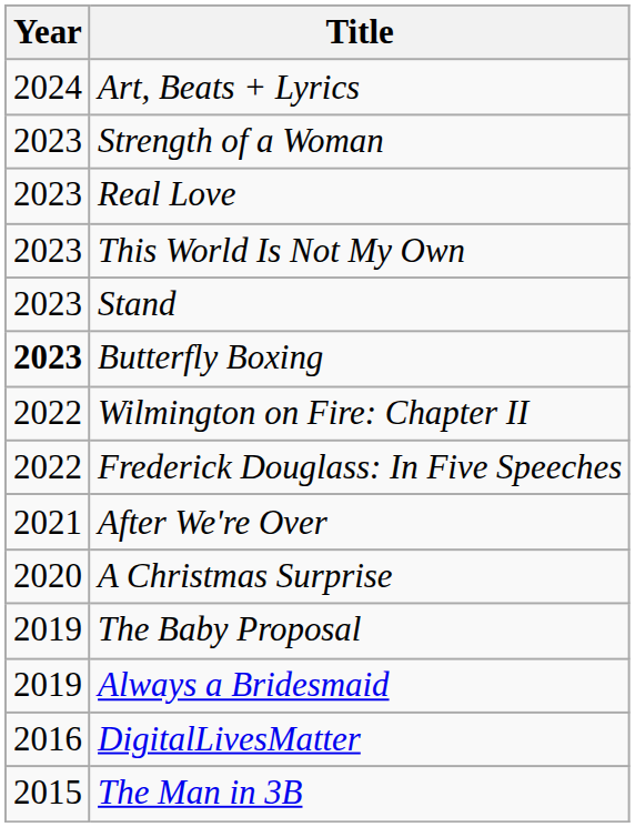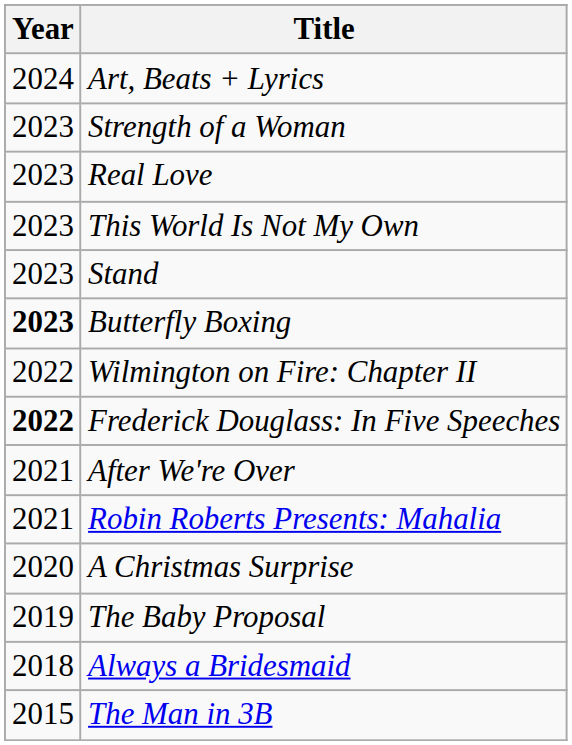Frederick Douglass: In Five Speeches | Year: normal -> bold
+ row: 2021 | Robin Roberts Presents: Mahalia
Always a Bridesmaid | Year: 2019 -> 2018
- row: 2016 | DigitalLivesMatter
